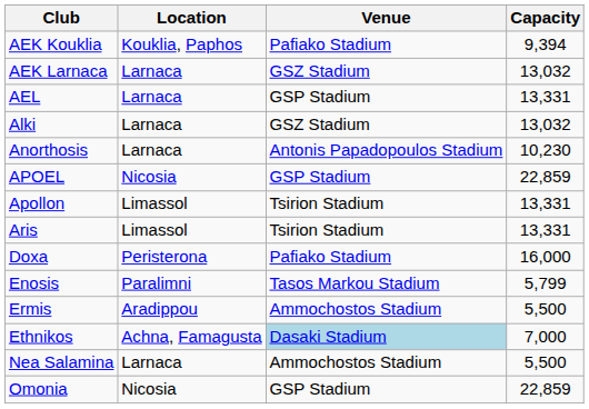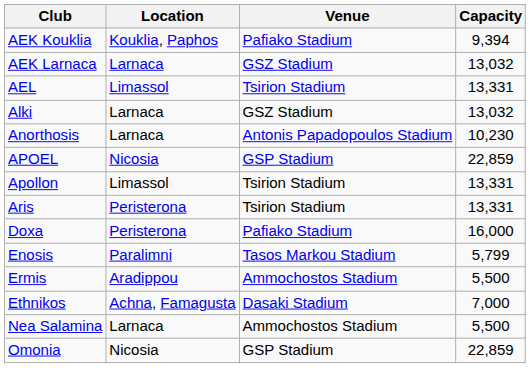AEL | Location: Larnaca -> Limassol
AEL | Venue: GSP Stadium -> Tsirion Stadium
Aris | Location: Limassol -> Peristerona
Ethnikos | Venue: lightblue background -> no background
